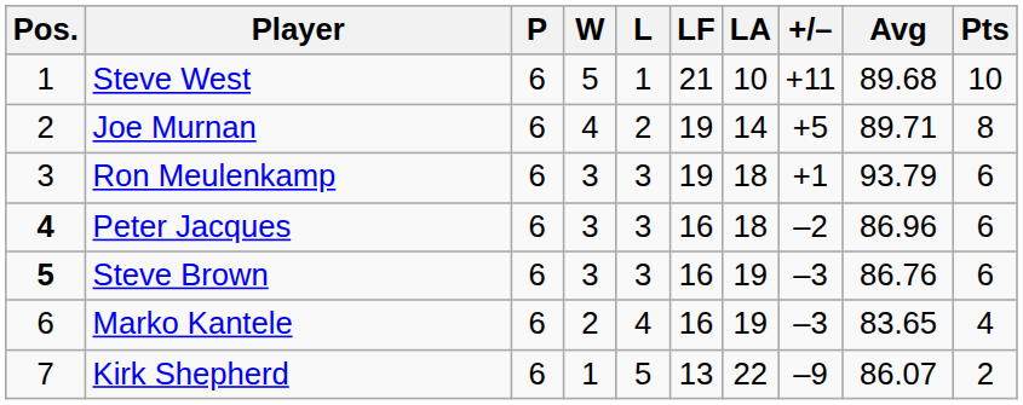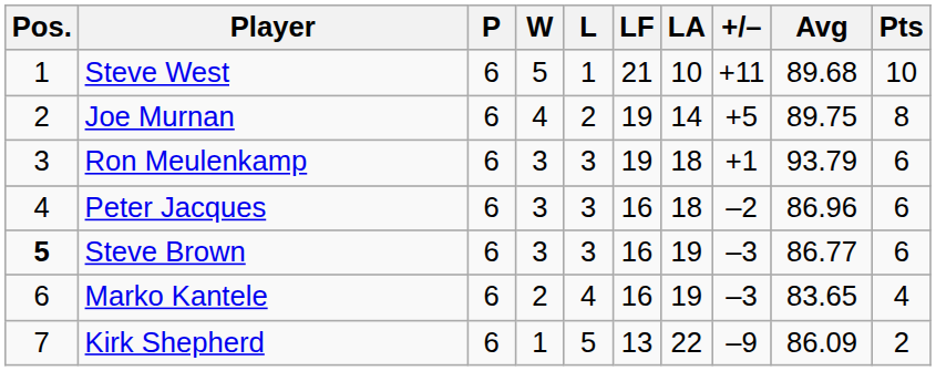Joe Murnan | Avg: 89.71 -> 89.75
Peter Jacques | Pos.: bold -> normal
Steve Brown | Avg: 86.76 -> 86.77
Kirk Shepherd | Avg: 86.07 -> 86.09
